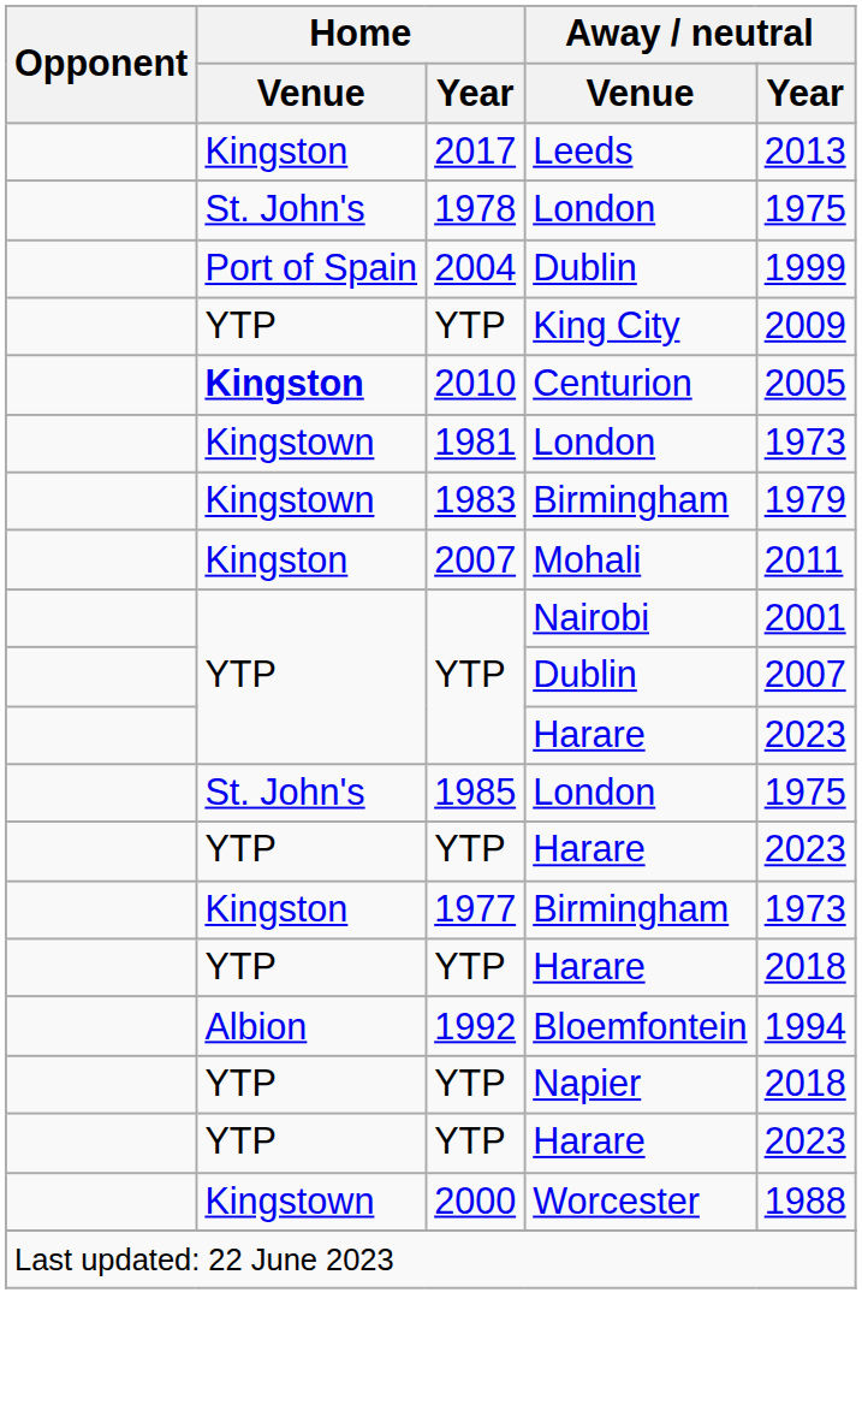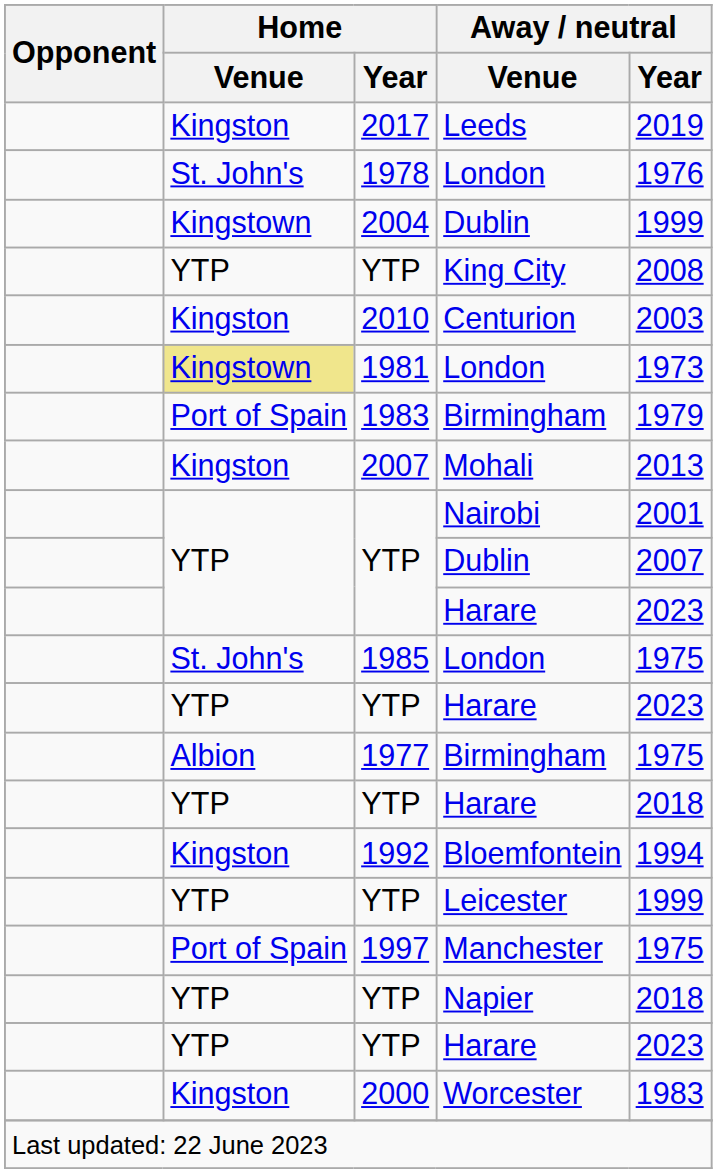Leeds | Away / neutral / Year: 2013 -> 2019
1978 / London | Away / neutral / Year: 1975 -> 1976
2004 / Dublin | Home / Venue: Port of Spain -> Kingstown
King City | Away / neutral / Year: 2009 -> 2008
Centurion | Home / Venue: bold -> normal
Centurion | Away / neutral / Year: 2005 -> 2003
1981 / London | Home / Venue: no background -> khaki background
1983 / Birmingham | Home / Venue: Kingstown -> Port of Spain
Mohali | Away / neutral / Year: 2011 -> 2013
1977 / Birmingham | Home / Venue: Kingston -> Albion
1977 / Birmingham | Away / neutral / Year: 1973 -> 1975
Bloemfontein | Home / Venue: Albion -> Kingston
+ row: YTP | YTP | Leicester | 1999
+ row: Port of Spain | 1997 | Manchester | 1975
Worcester | Home / Venue: Kingstown -> Kingston
Worcester | Away / neutral / Year: 1988 -> 1983
